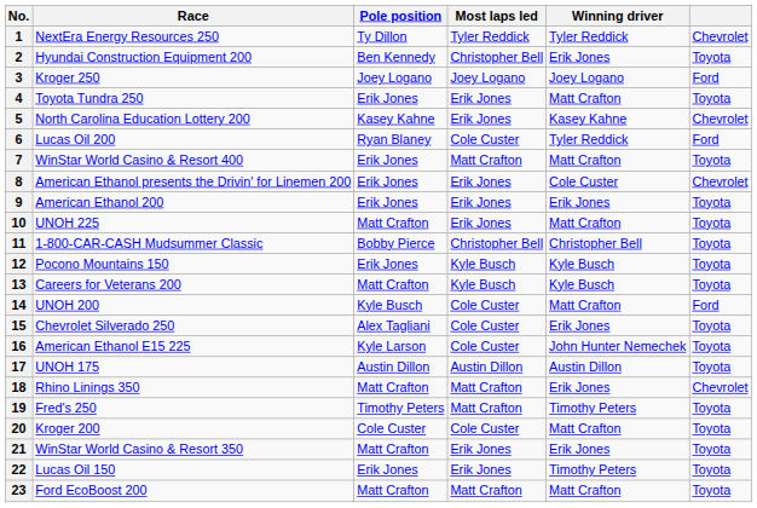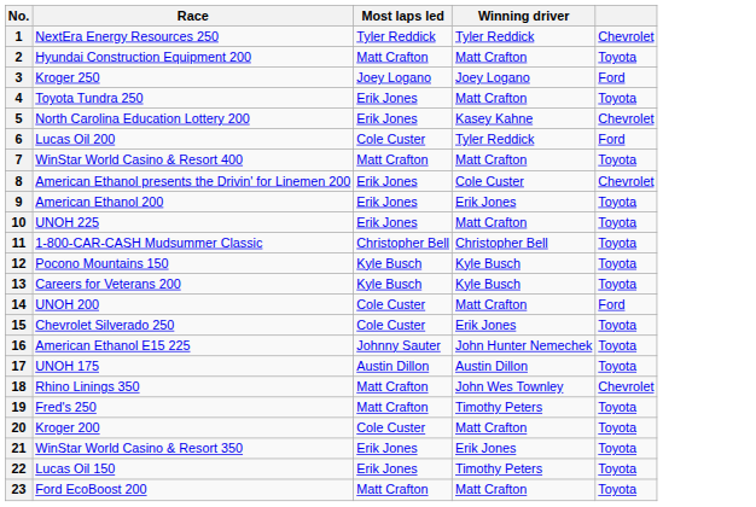- column: Pole position | Ty Dillon | Ben Kennedy | Joey Logano | Erik Jones | Kasey Kahne | Ryan Blaney | Erik Jones | Erik Jones | Erik Jones | Matt Crafton | Bobby Pierce | Erik Jones | Matt Crafton | Kyle Busch | Alex Tagliani | Kyle Larson | Austin Dillon | Matt Crafton | Timothy Peters | Cole Custer | Matt Crafton | Erik Jones | Matt Crafton
2 | Most laps led: Christopher Bell -> Matt Crafton
2 | Winning driver: Erik Jones -> Matt Crafton
16 | Most laps led: Cole Custer -> Johnny Sauter
18 | Winning driver: Erik Jones -> John Wes Townley
